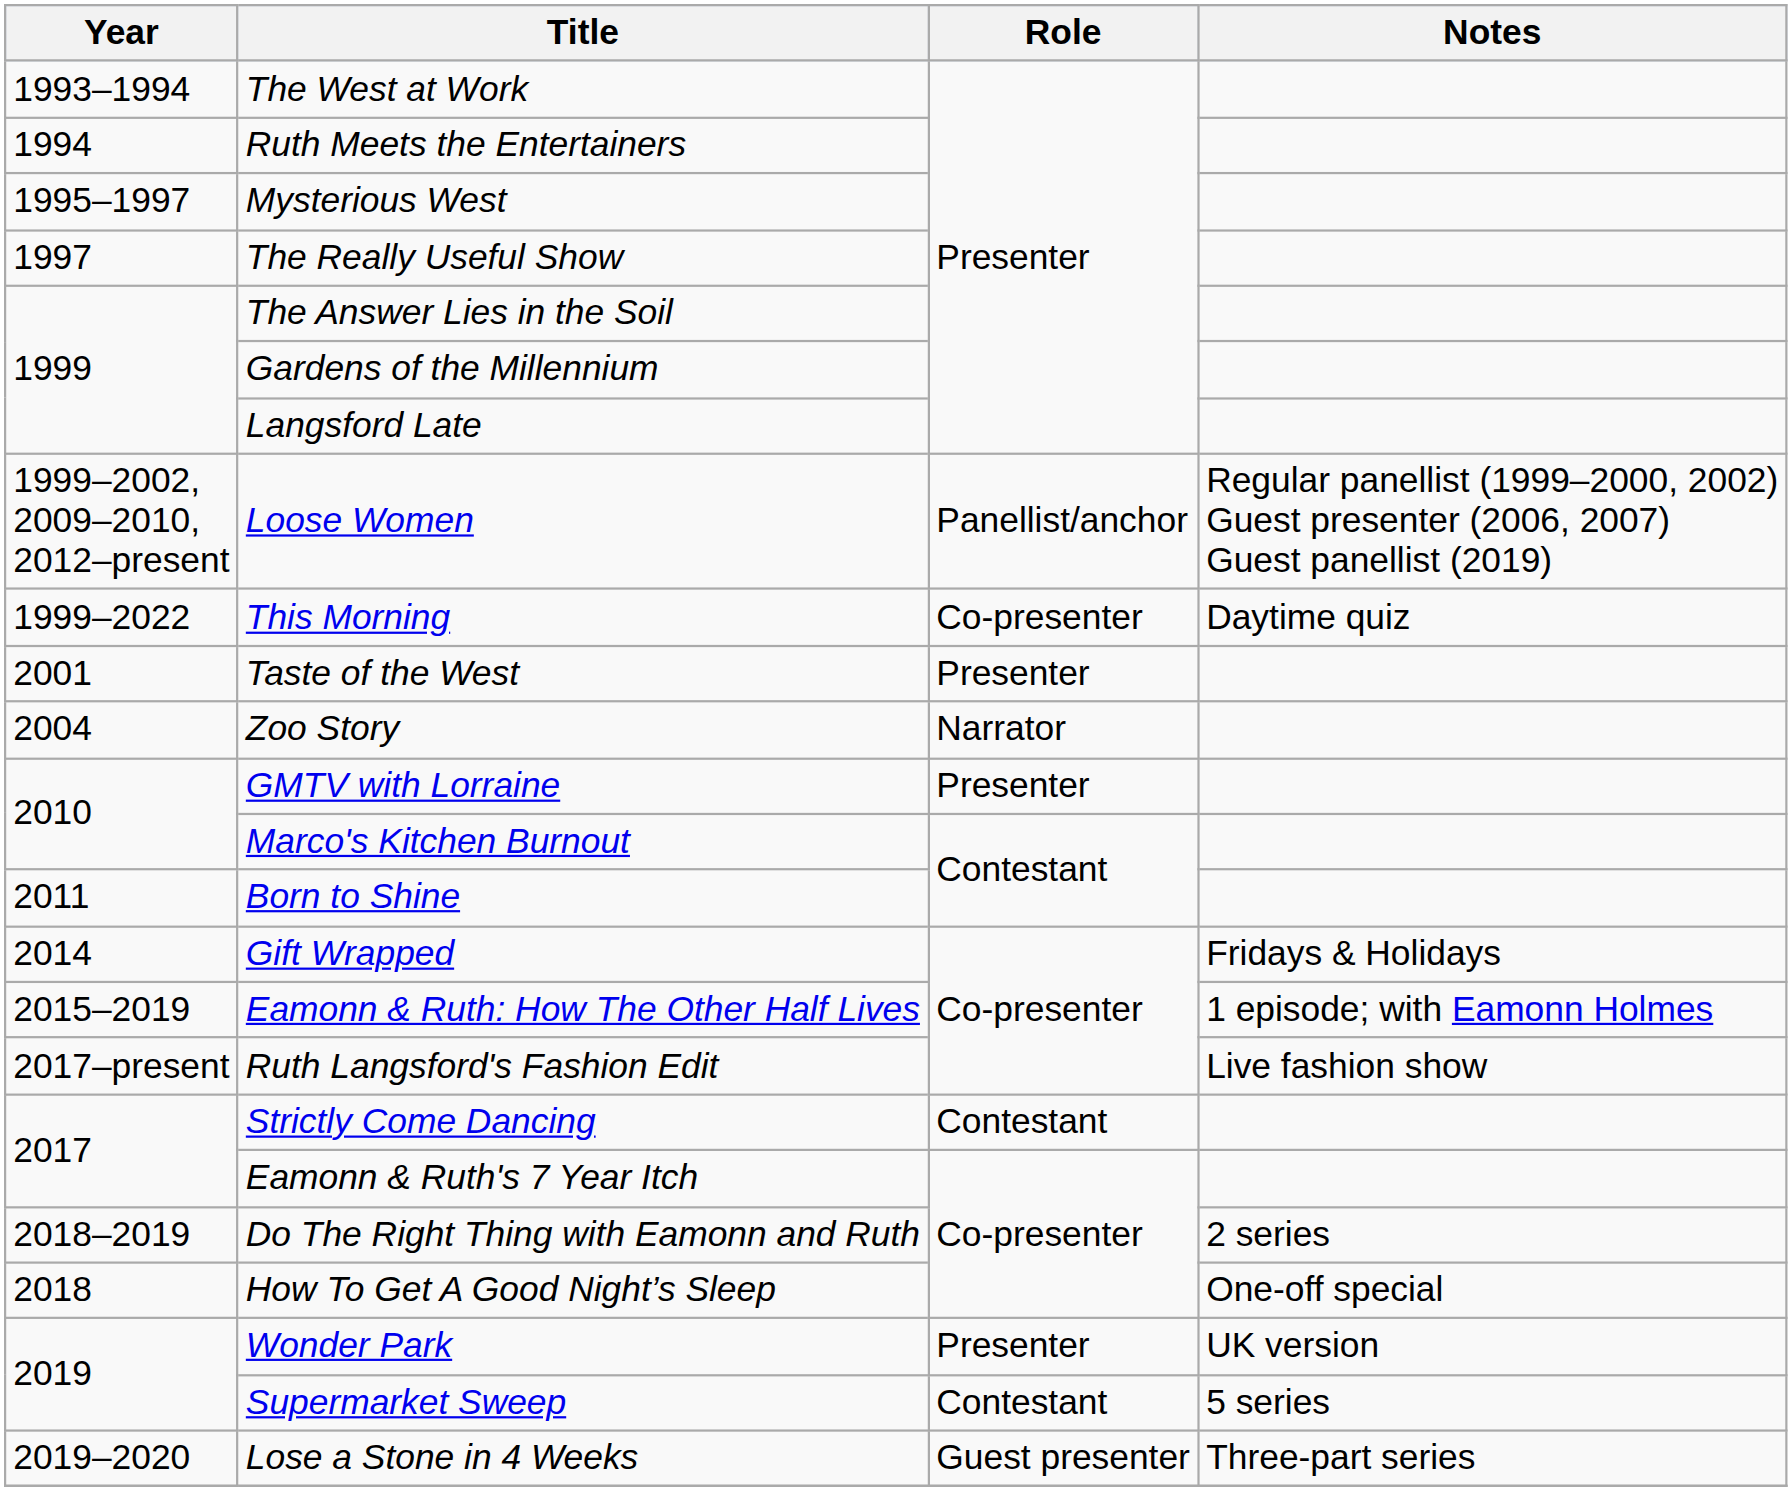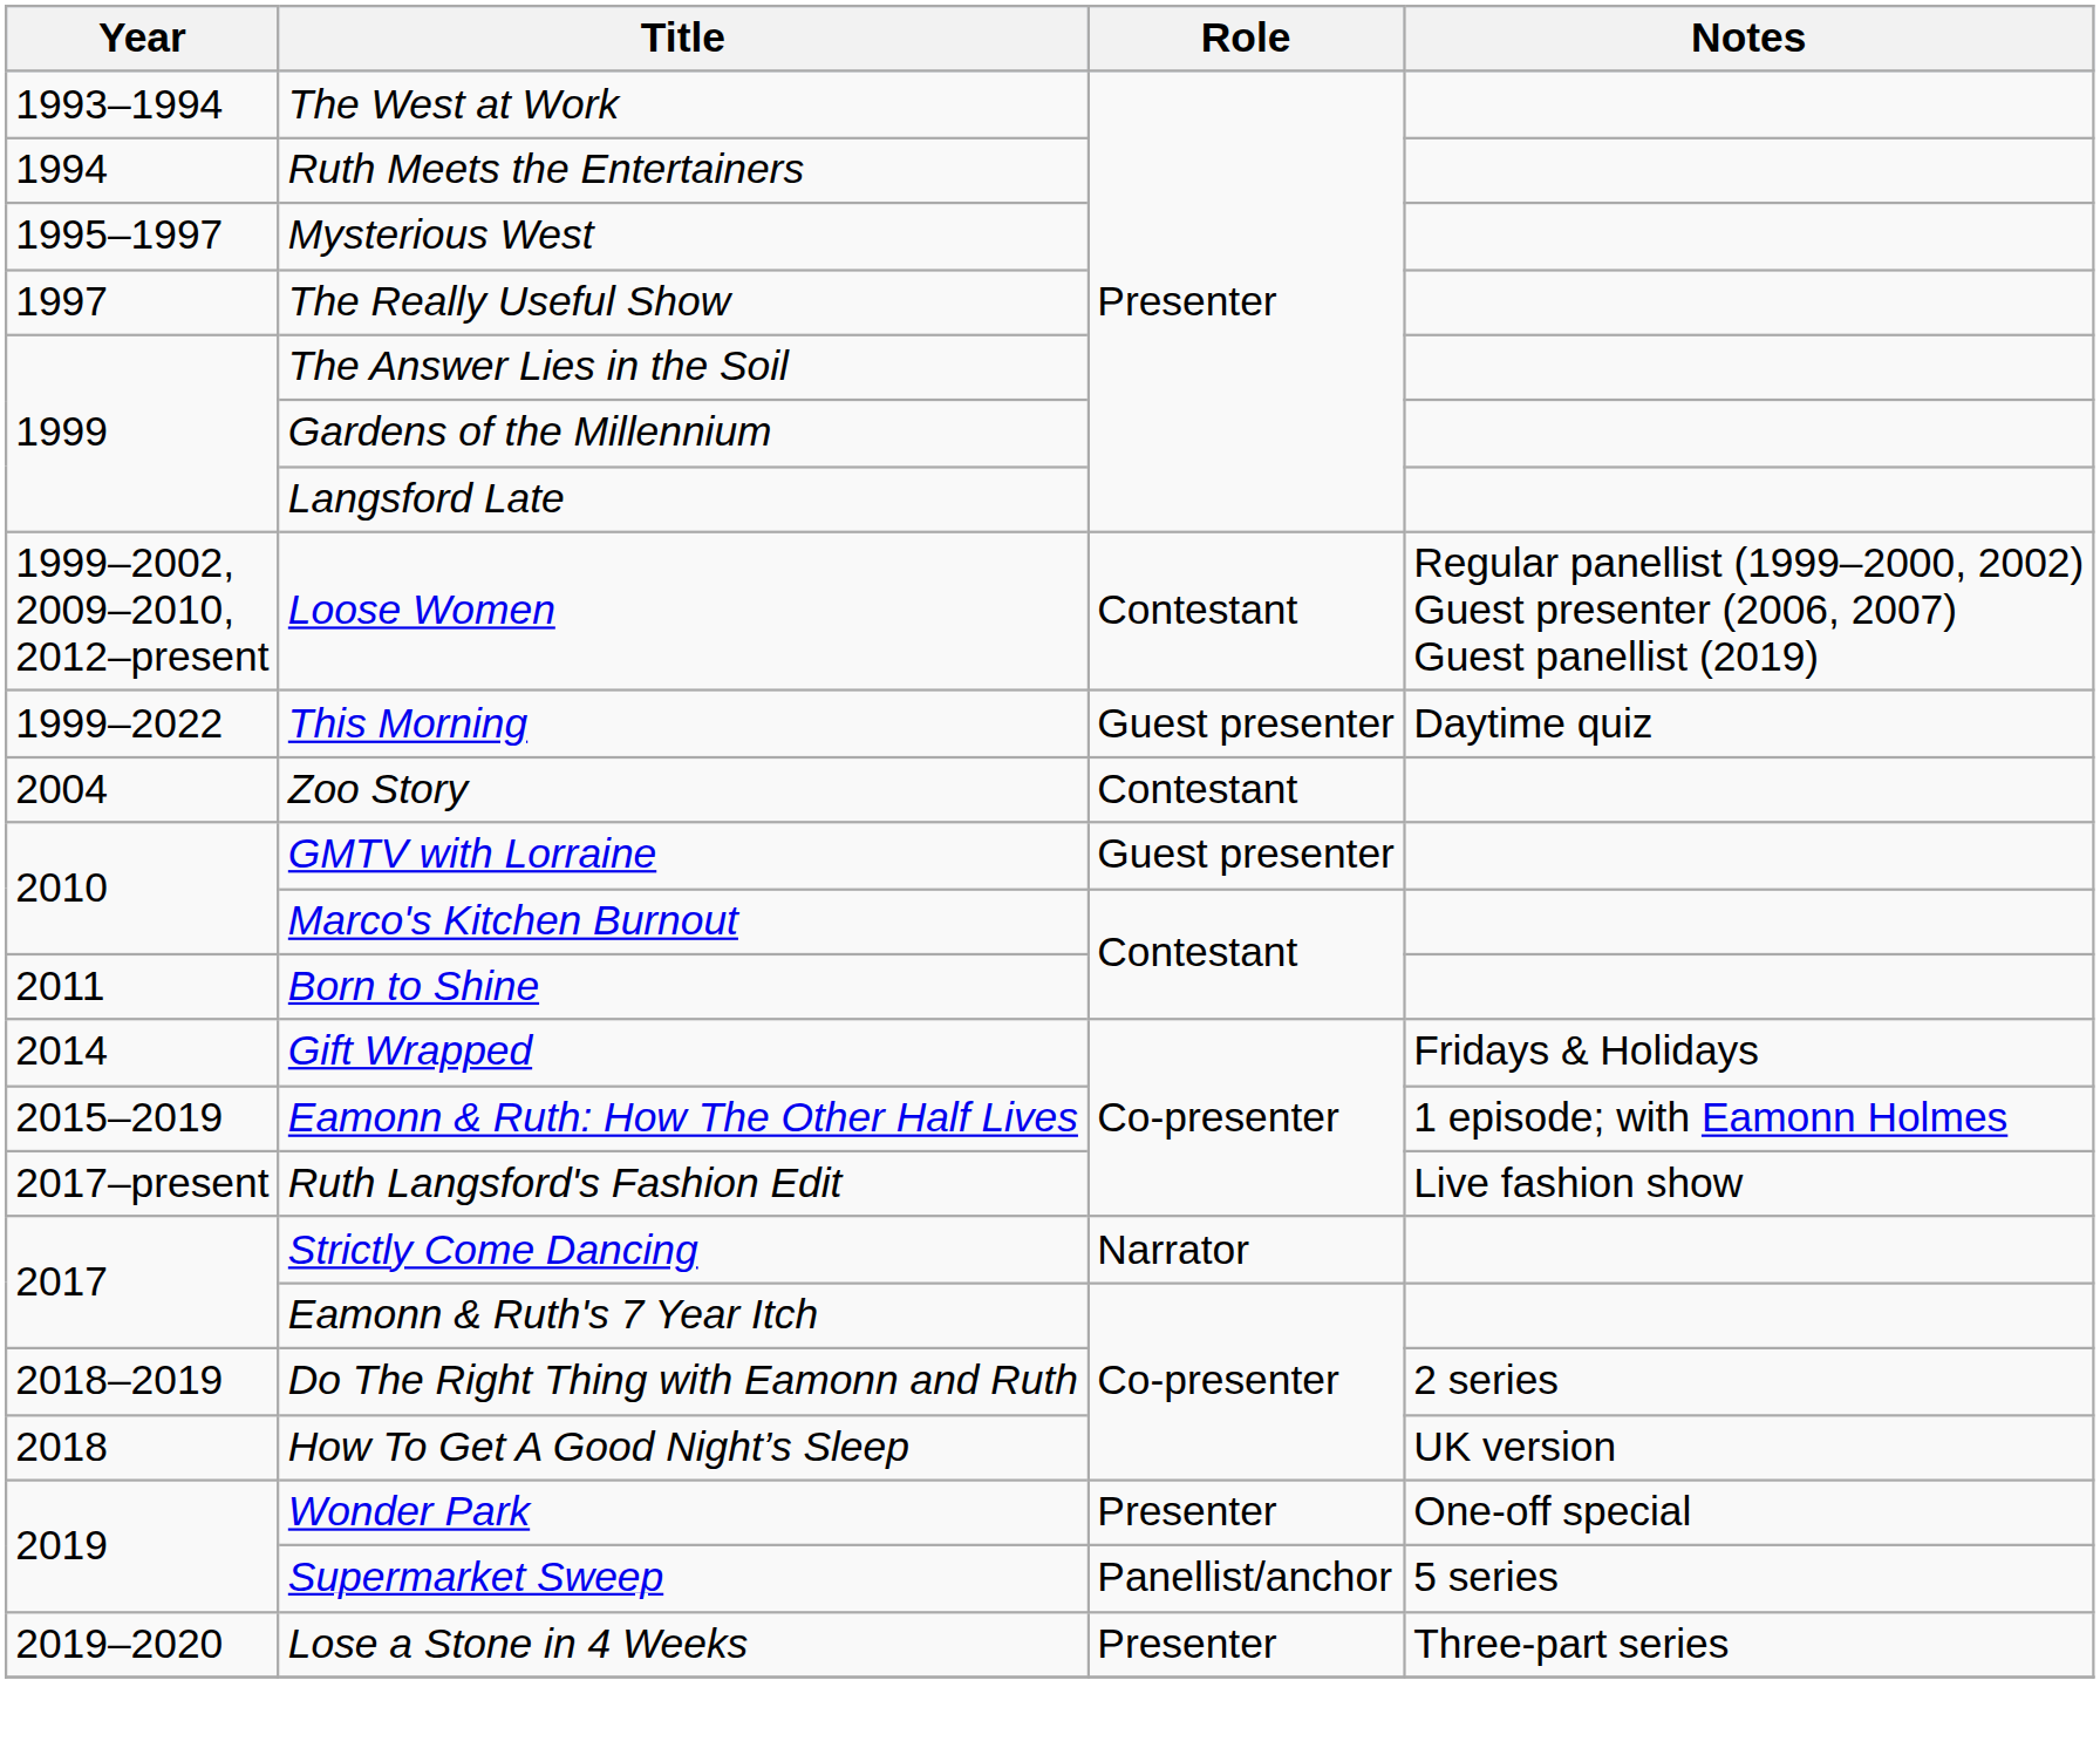Loose Women | Role: Panellist/anchor -> Contestant
This Morning | Role: Co-presenter -> Guest presenter
- row: 2001 | Taste of the West | Presenter
Zoo Story | Role: Narrator -> Contestant
GMTV with Lorraine | Role: Presenter -> Guest presenter
Strictly Come Dancing | Role: Contestant -> Narrator
How To Get A Good Night’s Sleep | Notes: One-off special -> UK version
Wonder Park | Notes: UK version -> One-off special
Supermarket Sweep | Role: Contestant -> Panellist/anchor
Lose a Stone in 4 Weeks | Role: Guest presenter -> Presenter
